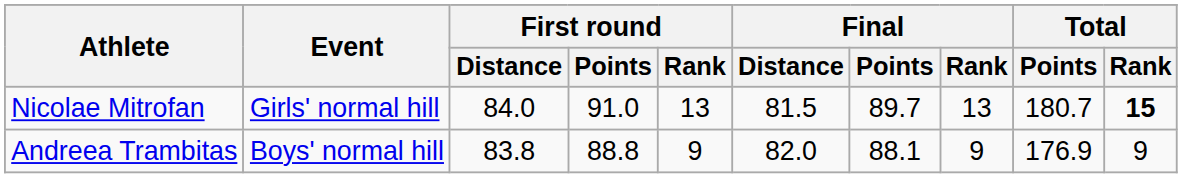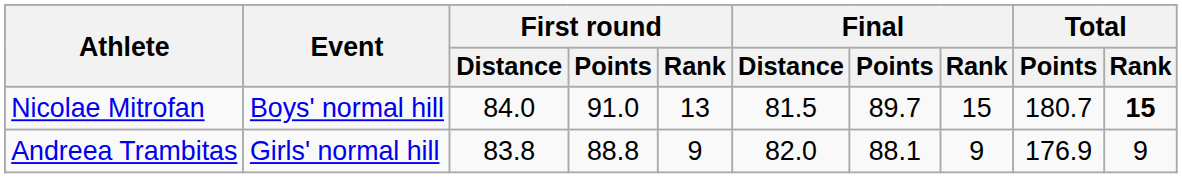Nicolae Mitrofan | Event: Girls' normal hill -> Boys' normal hill
Nicolae Mitrofan | Final / Rank: 13 -> 15
Andreea Trambitas | Event: Boys' normal hill -> Girls' normal hill
